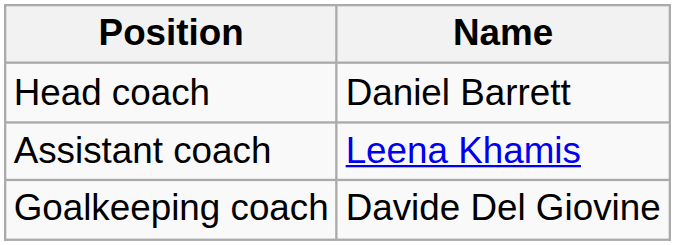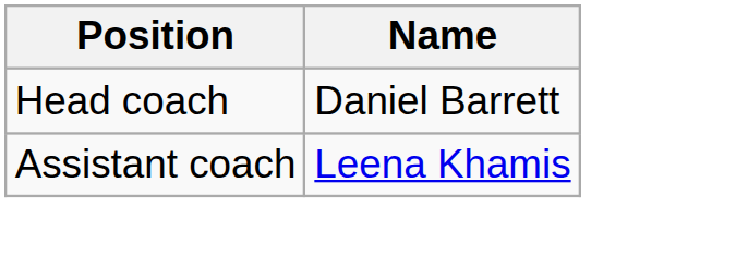- row: Goalkeeping coach | Davide Del Giovine
